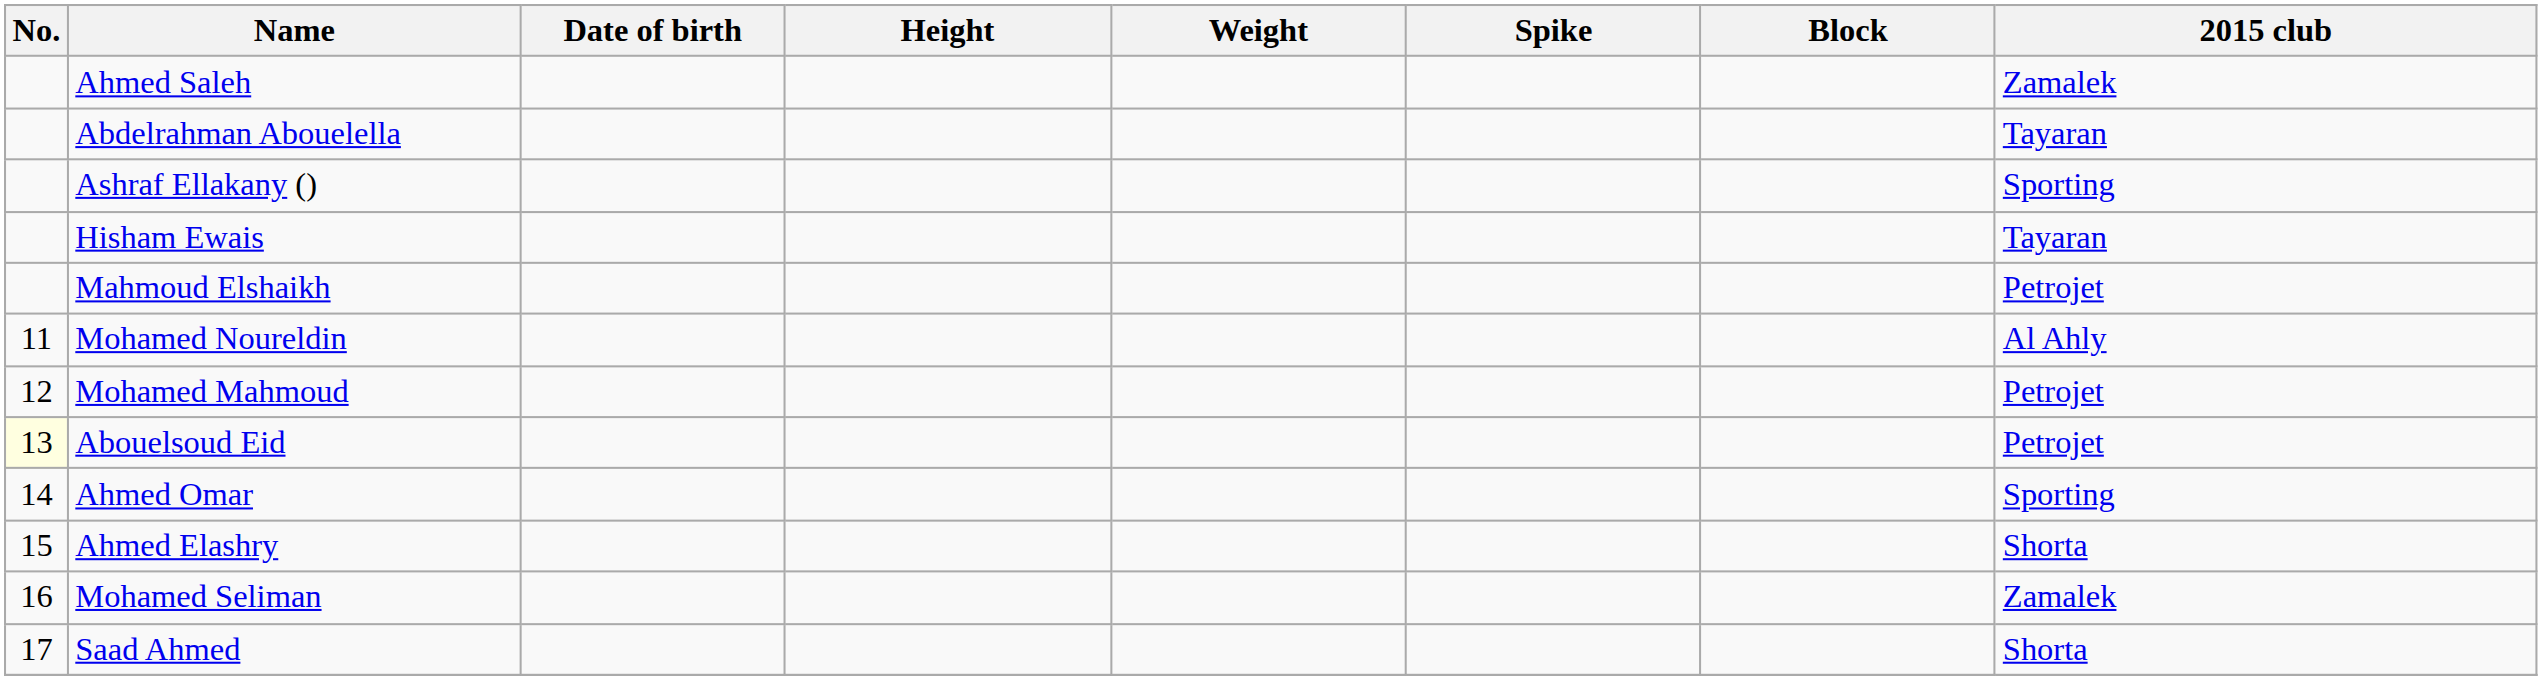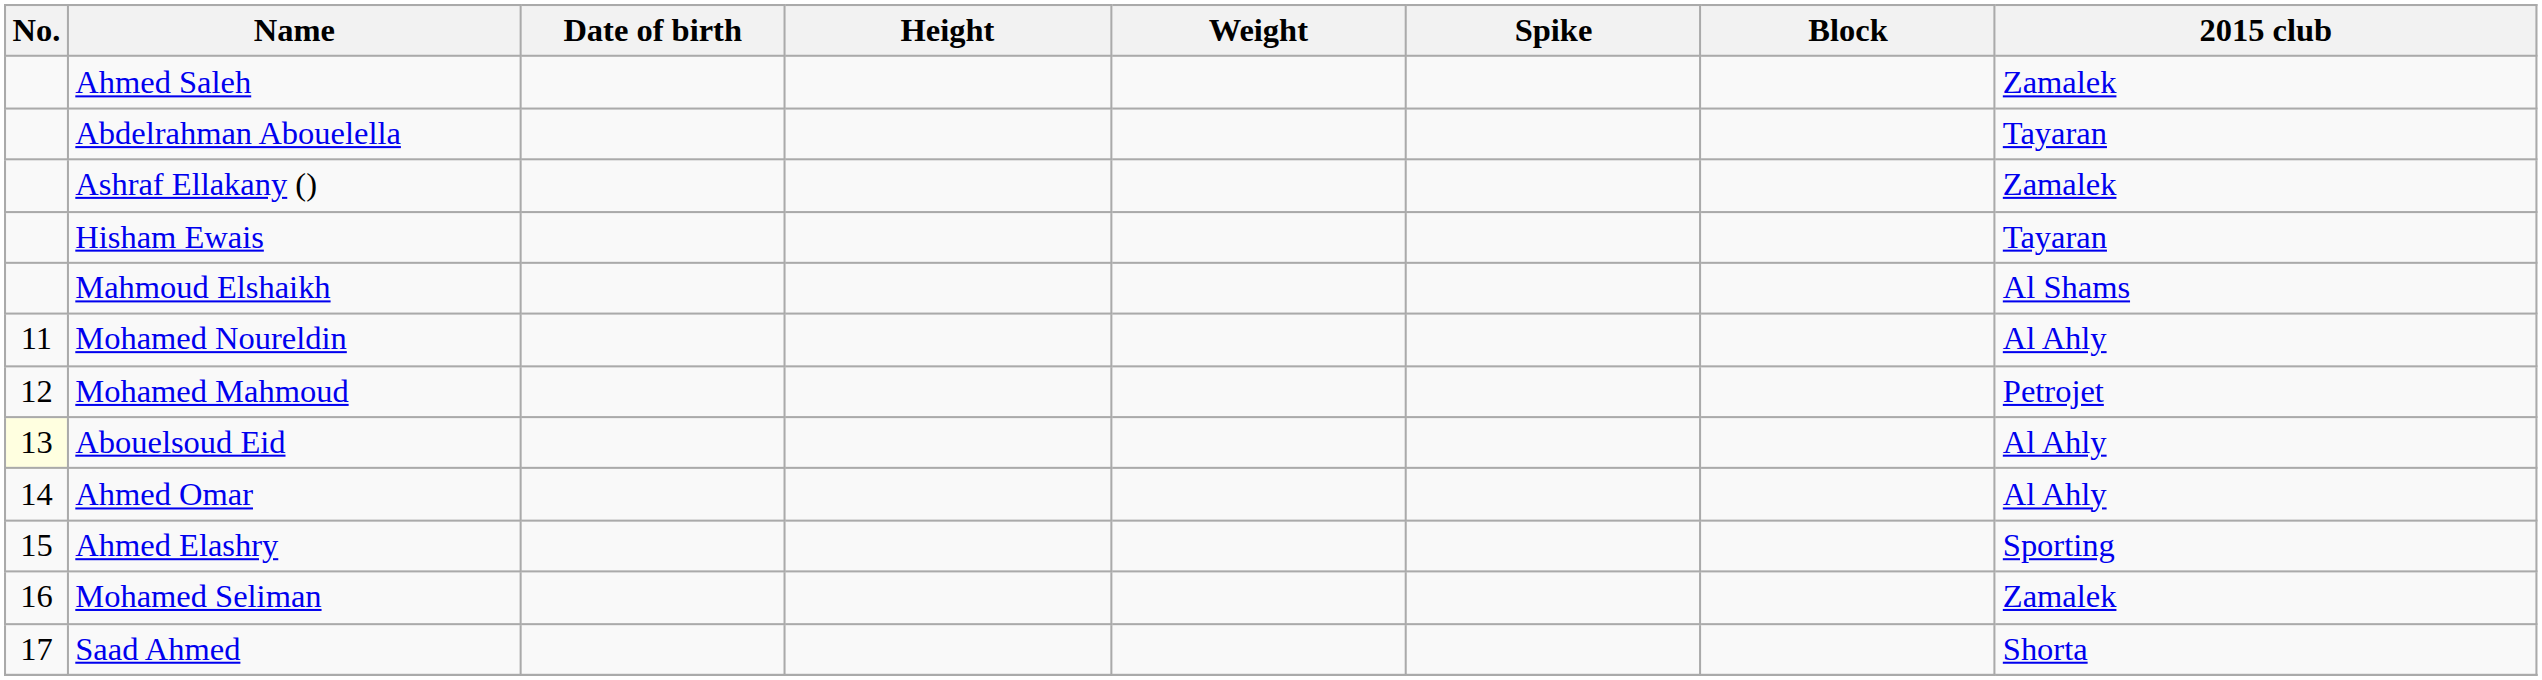Ashraf Ellakany () | 2015 club: Sporting -> Zamalek
Mahmoud Elshaikh | 2015 club: Petrojet -> Al Shams
Abouelsoud Eid | 2015 club: Petrojet -> Al Ahly
Ahmed Omar | 2015 club: Sporting -> Al Ahly
Ahmed Elashry | 2015 club: Shorta -> Sporting
